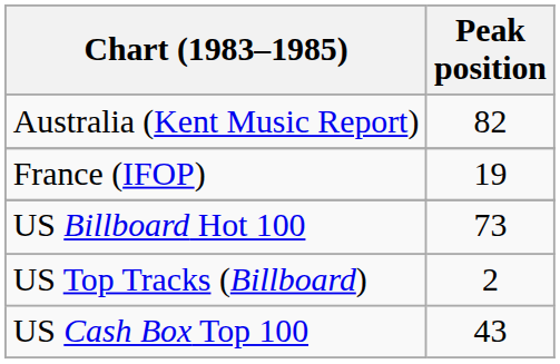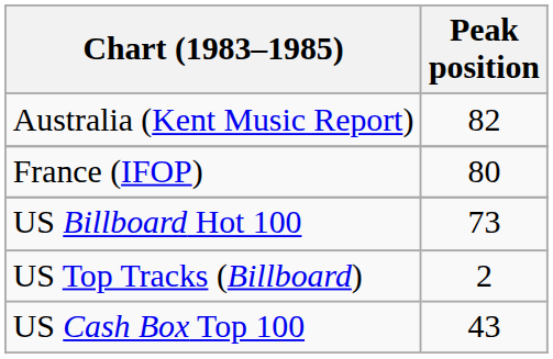France (IFOP) | Peak position: 19 -> 80
